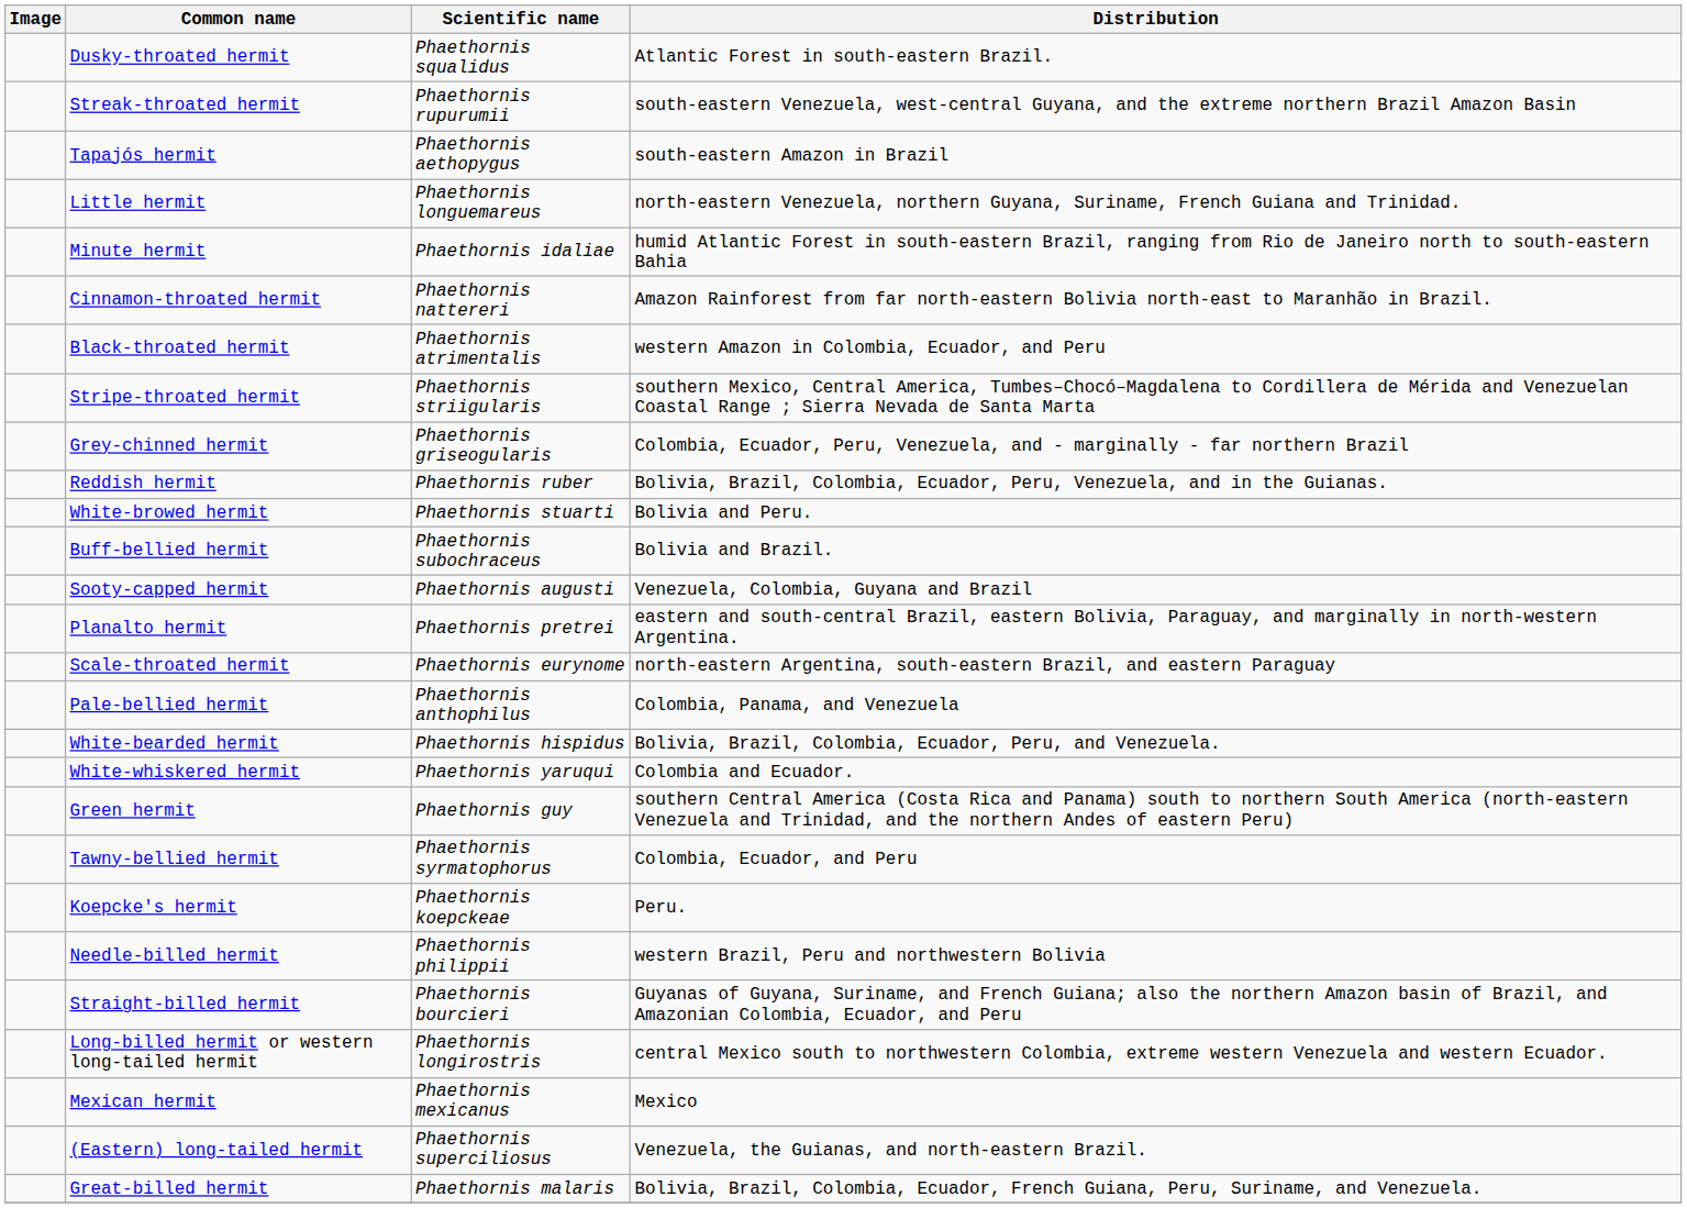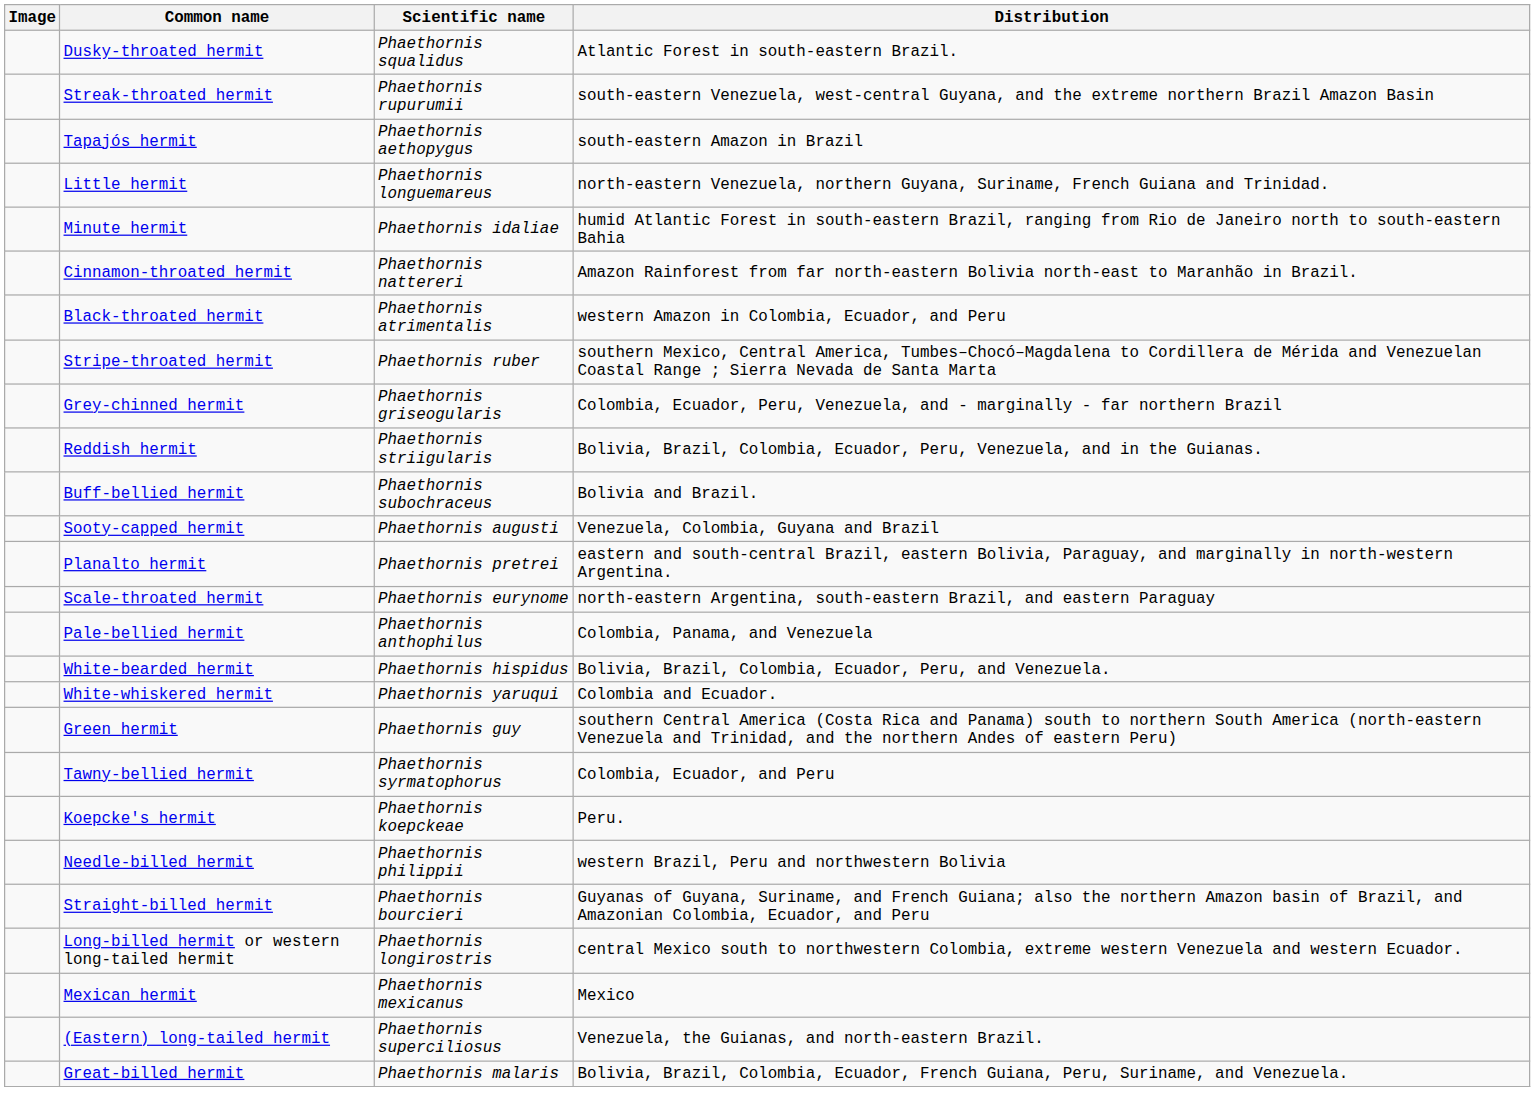Stripe-throated hermit | Scientific name: Phaethornis striigularis -> Phaethornis ruber
Reddish hermit | Scientific name: Phaethornis ruber -> Phaethornis striigularis
- row: White-browed hermit | Phaethornis stuarti | Bolivia and Peru.
